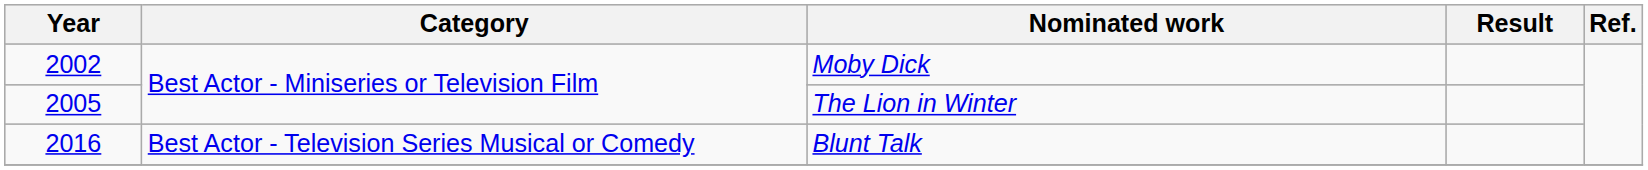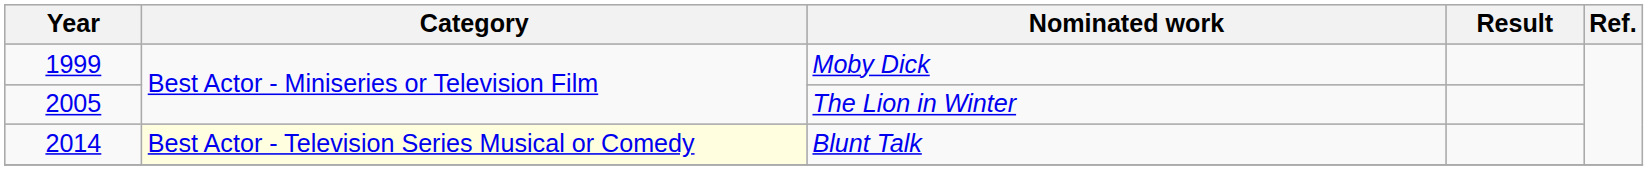Moby Dick | Year: 2002 -> 1999
Blunt Talk | Year: 2016 -> 2014
Blunt Talk | Category: no background -> lightyellow background
